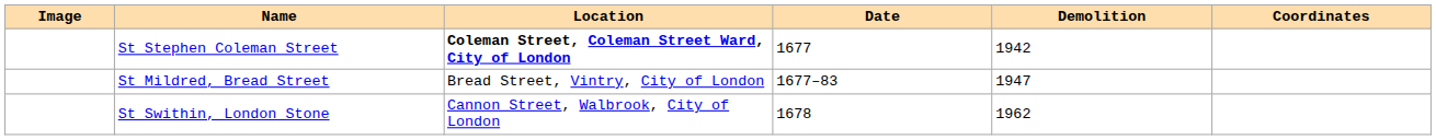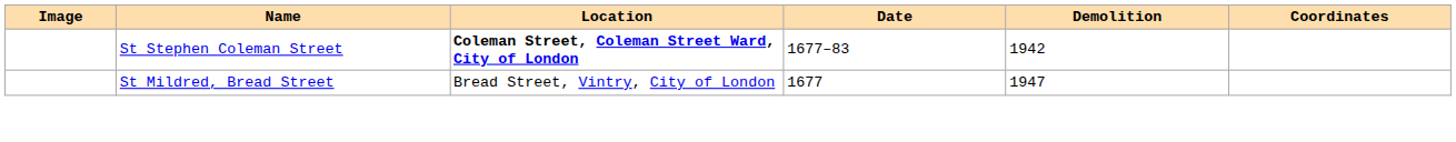St Stephen Coleman Street | Date: 1677 -> 1677–83
St Mildred, Bread Street | Date: 1677–83 -> 1677
- row: St Swithin, London Stone | Cannon Street, Walbrook, City of London | 1678 | 1962
